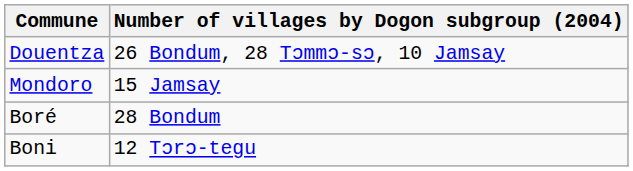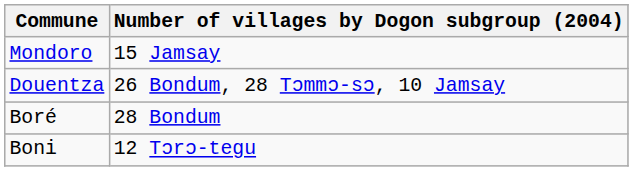rows swapped: Douentza <-> Mondoro
